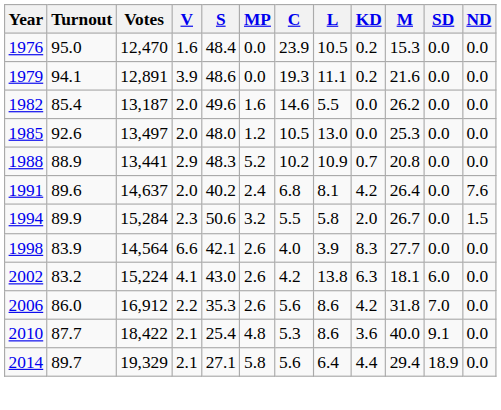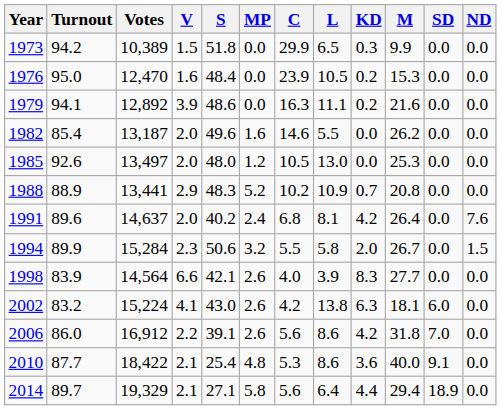+ row: 1973 | 94.2 | 10,389 | 1.5 | 51.8 | 0.0 | 29.9 | 6.5 | 0.3 | 9.9 | 0.0 | 0.0
1979 | Votes: 12,891 -> 12,892
1979 | C: 19.3 -> 16.3
2006 | S: 35.3 -> 39.1
